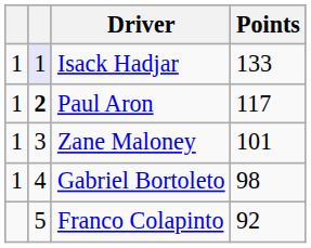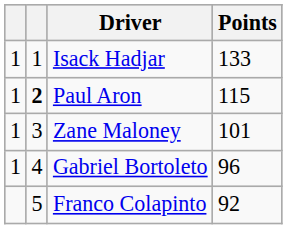Isack Hadjar | column 2: lavender background -> no background
Paul Aron | Points: 117 -> 115
Gabriel Bortoleto | Points: 98 -> 96
